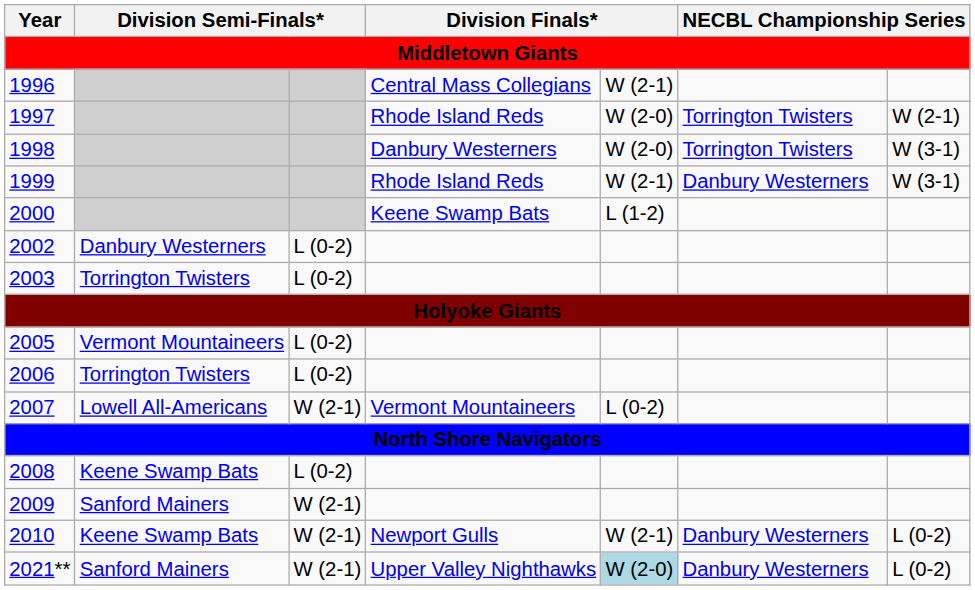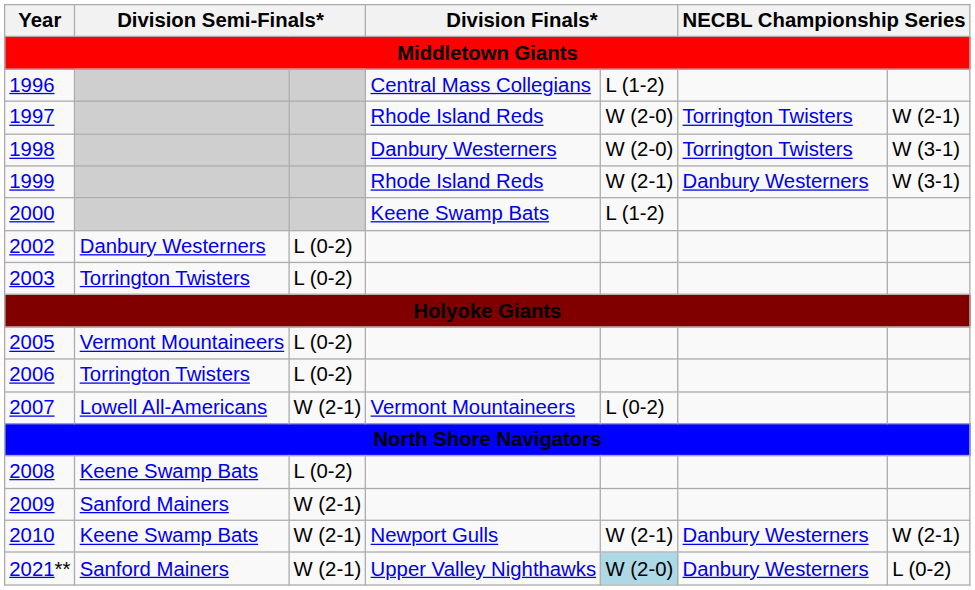1996 | column 5: W (2-1) -> L (1-2)
2010 | column 7: L (0-2) -> W (2-1)
